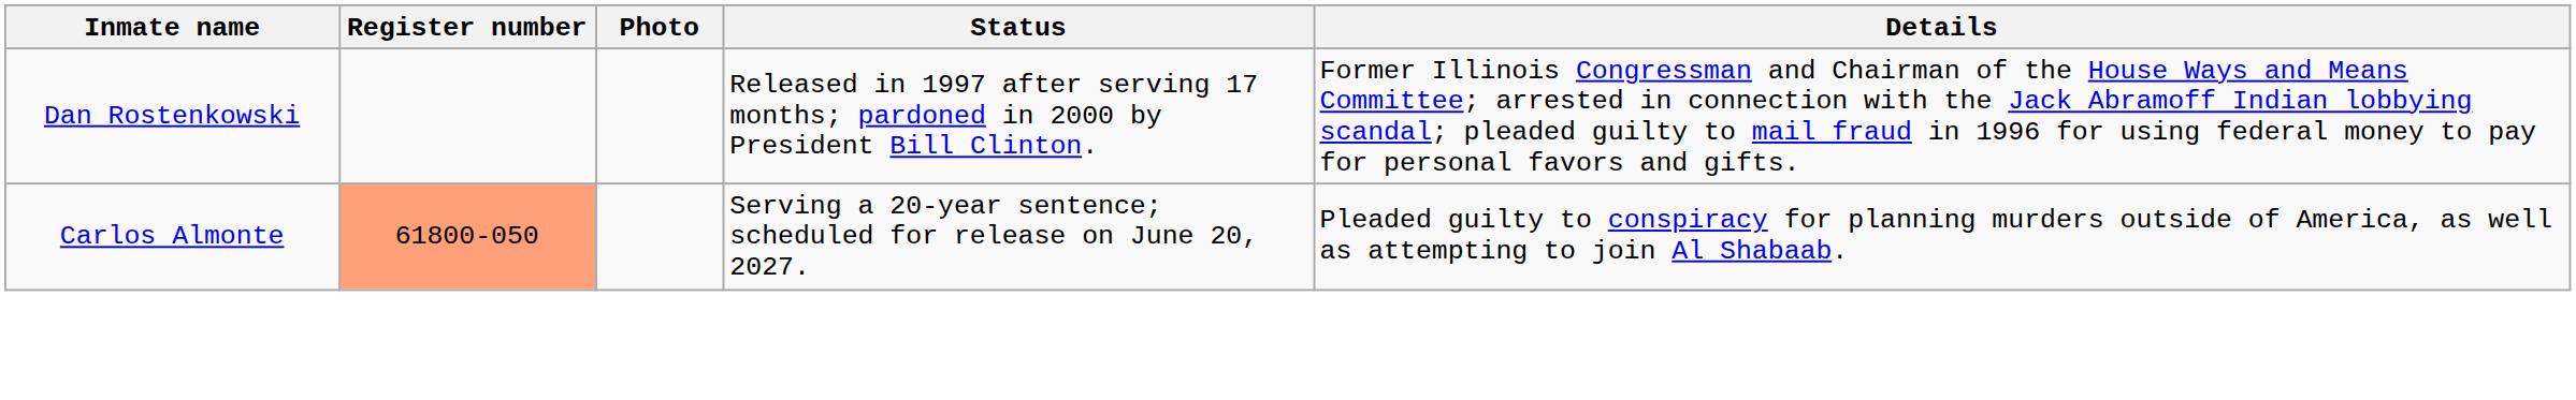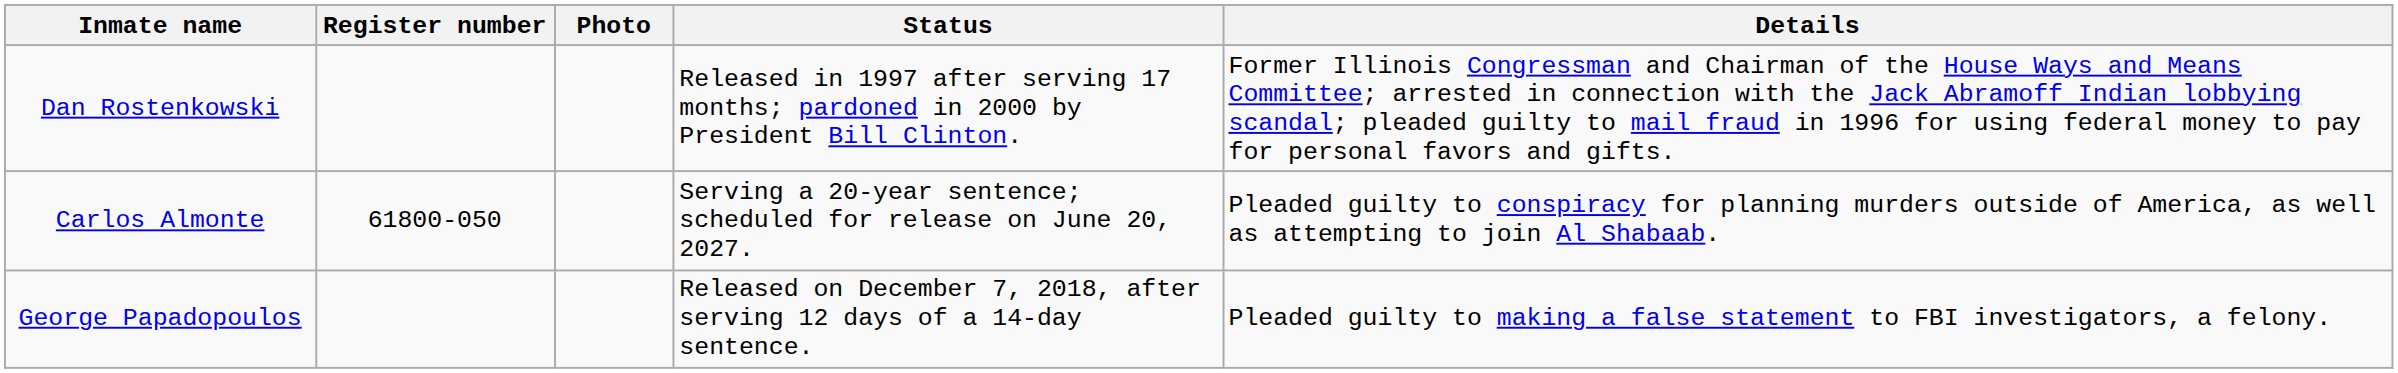Carlos Almonte | Register number: lightsalmon background -> no background
+ row: George Papadopoulos | Released on December 7, 2018, after serving 12 days of a 14-day sentence. | Pleaded guilty to making a false statement to FBI investigators, a felony.
